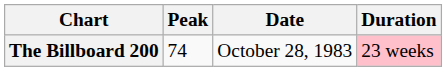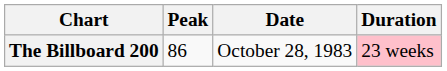The Billboard 200 | Peak: 74 -> 86
